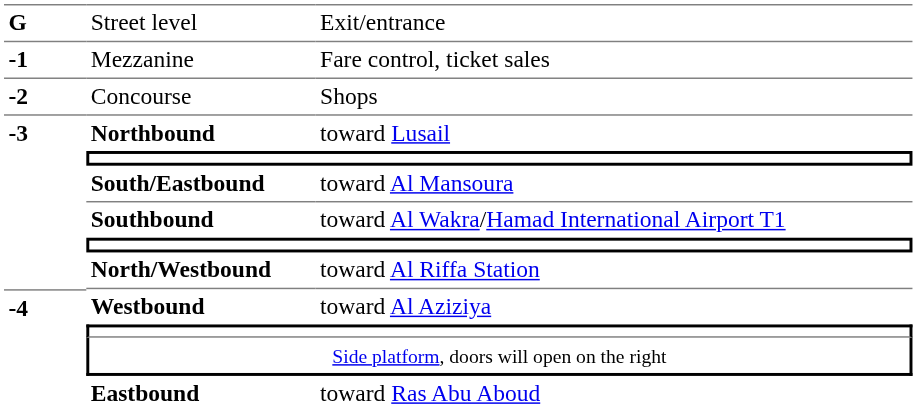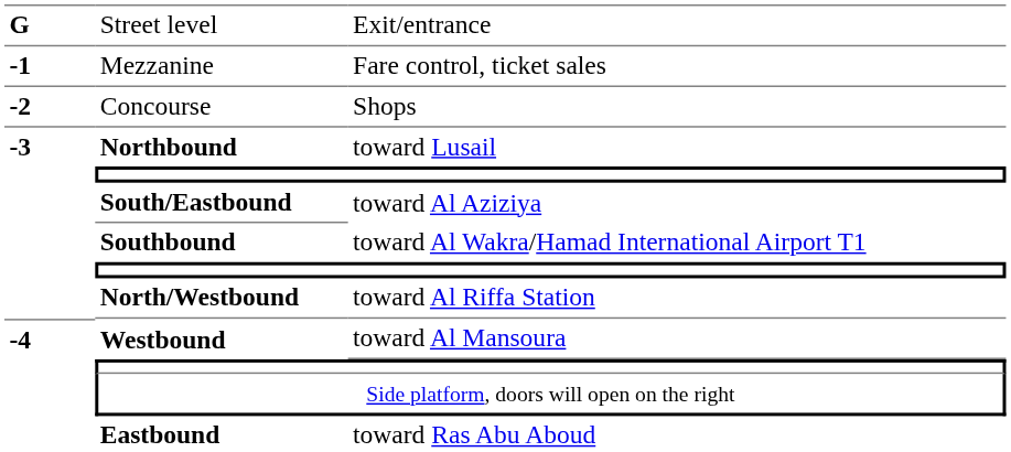South/Eastbound | column 3: toward Al Mansoura -> toward Al Aziziya
Westbound | column 3: toward Al Aziziya -> toward Al Mansoura
